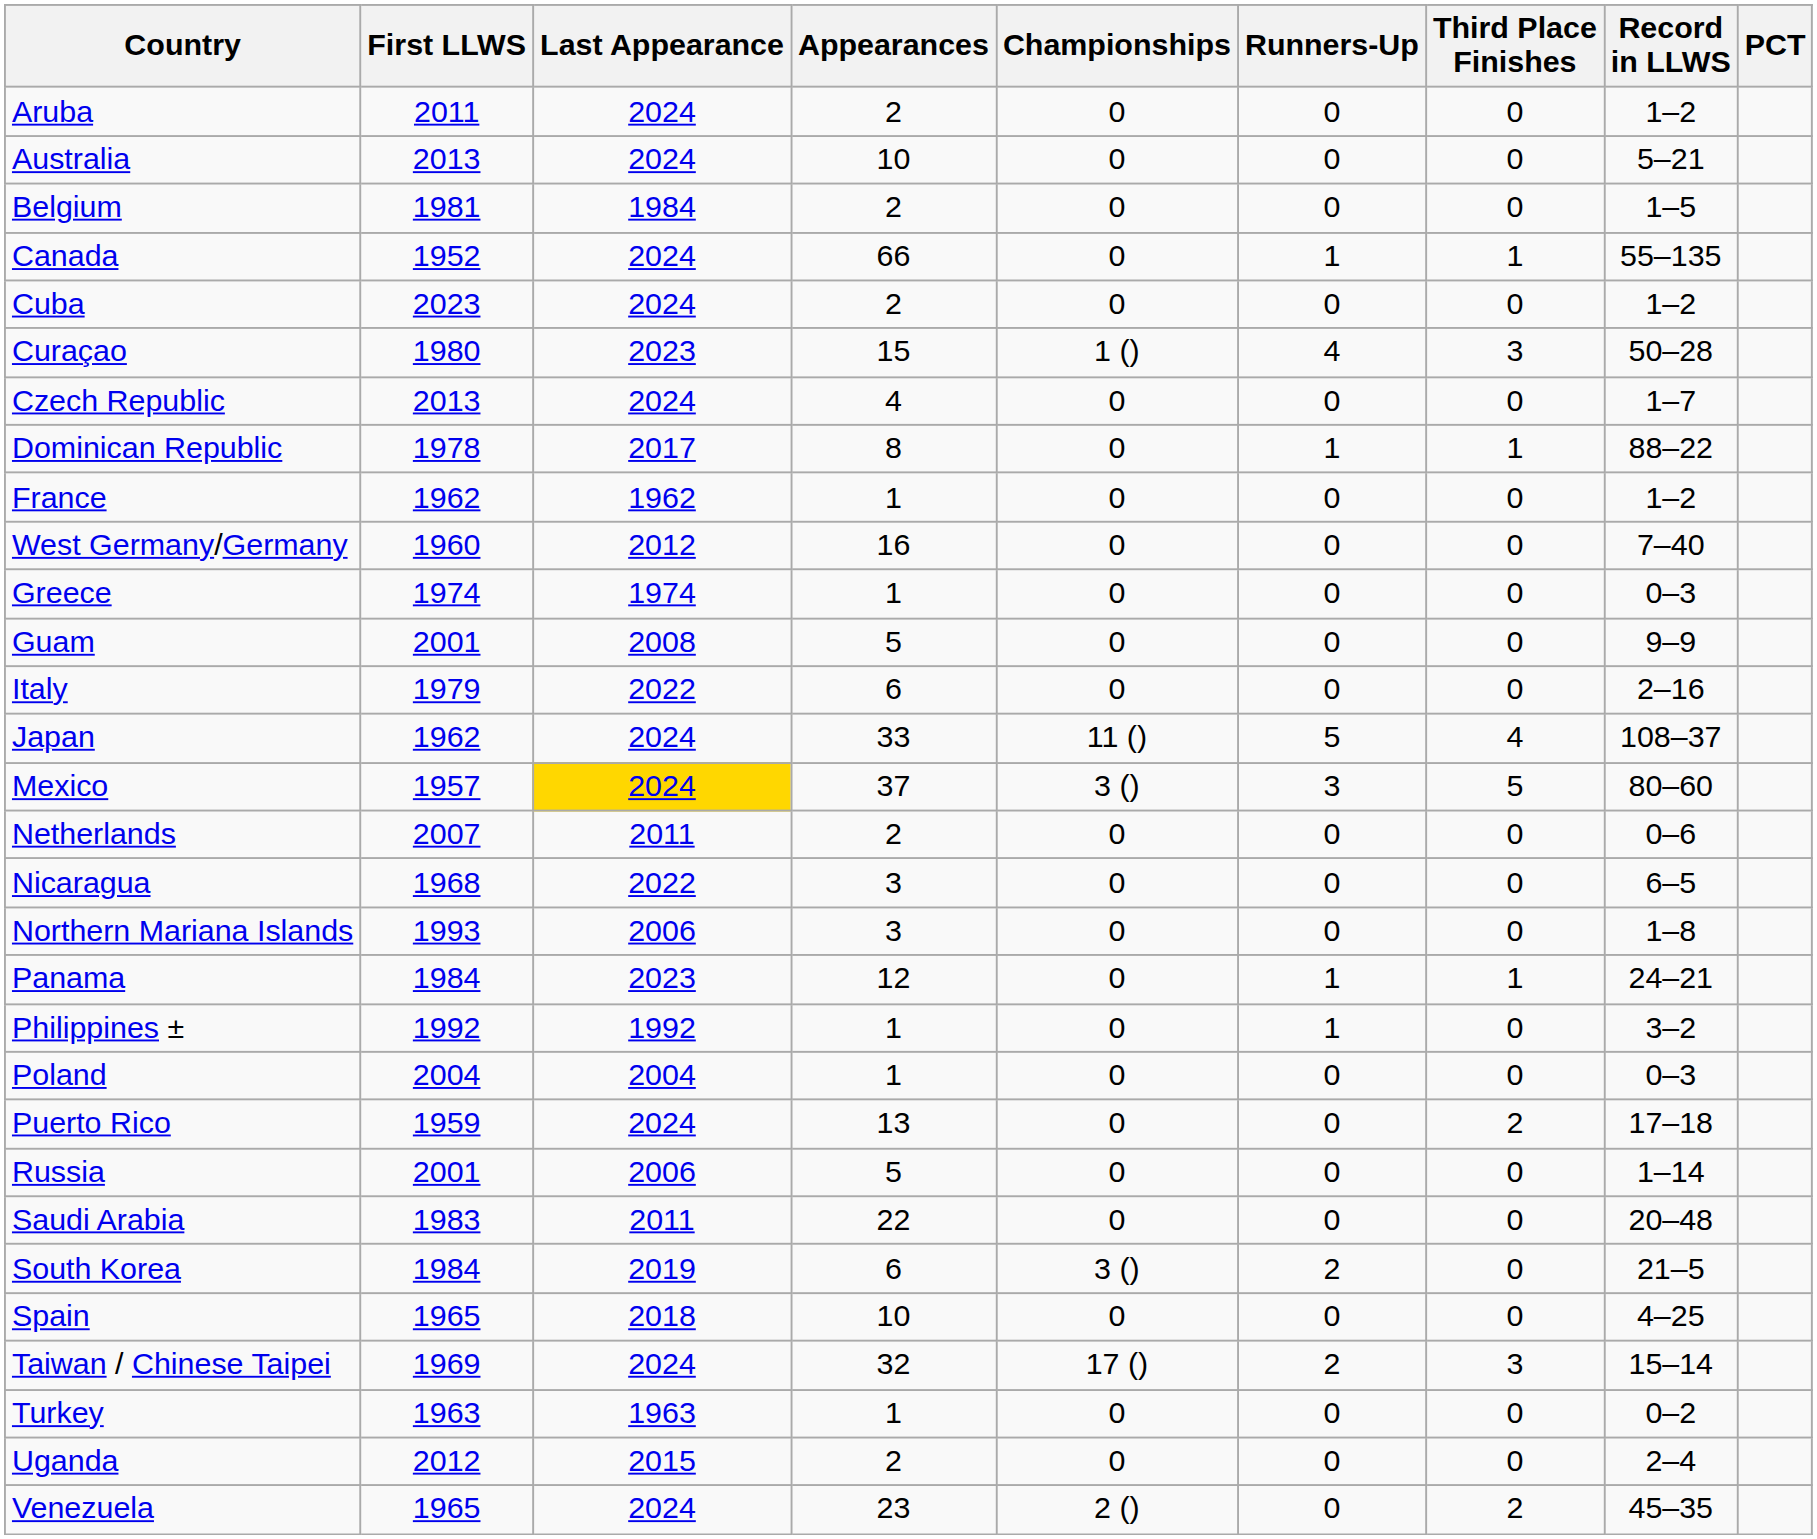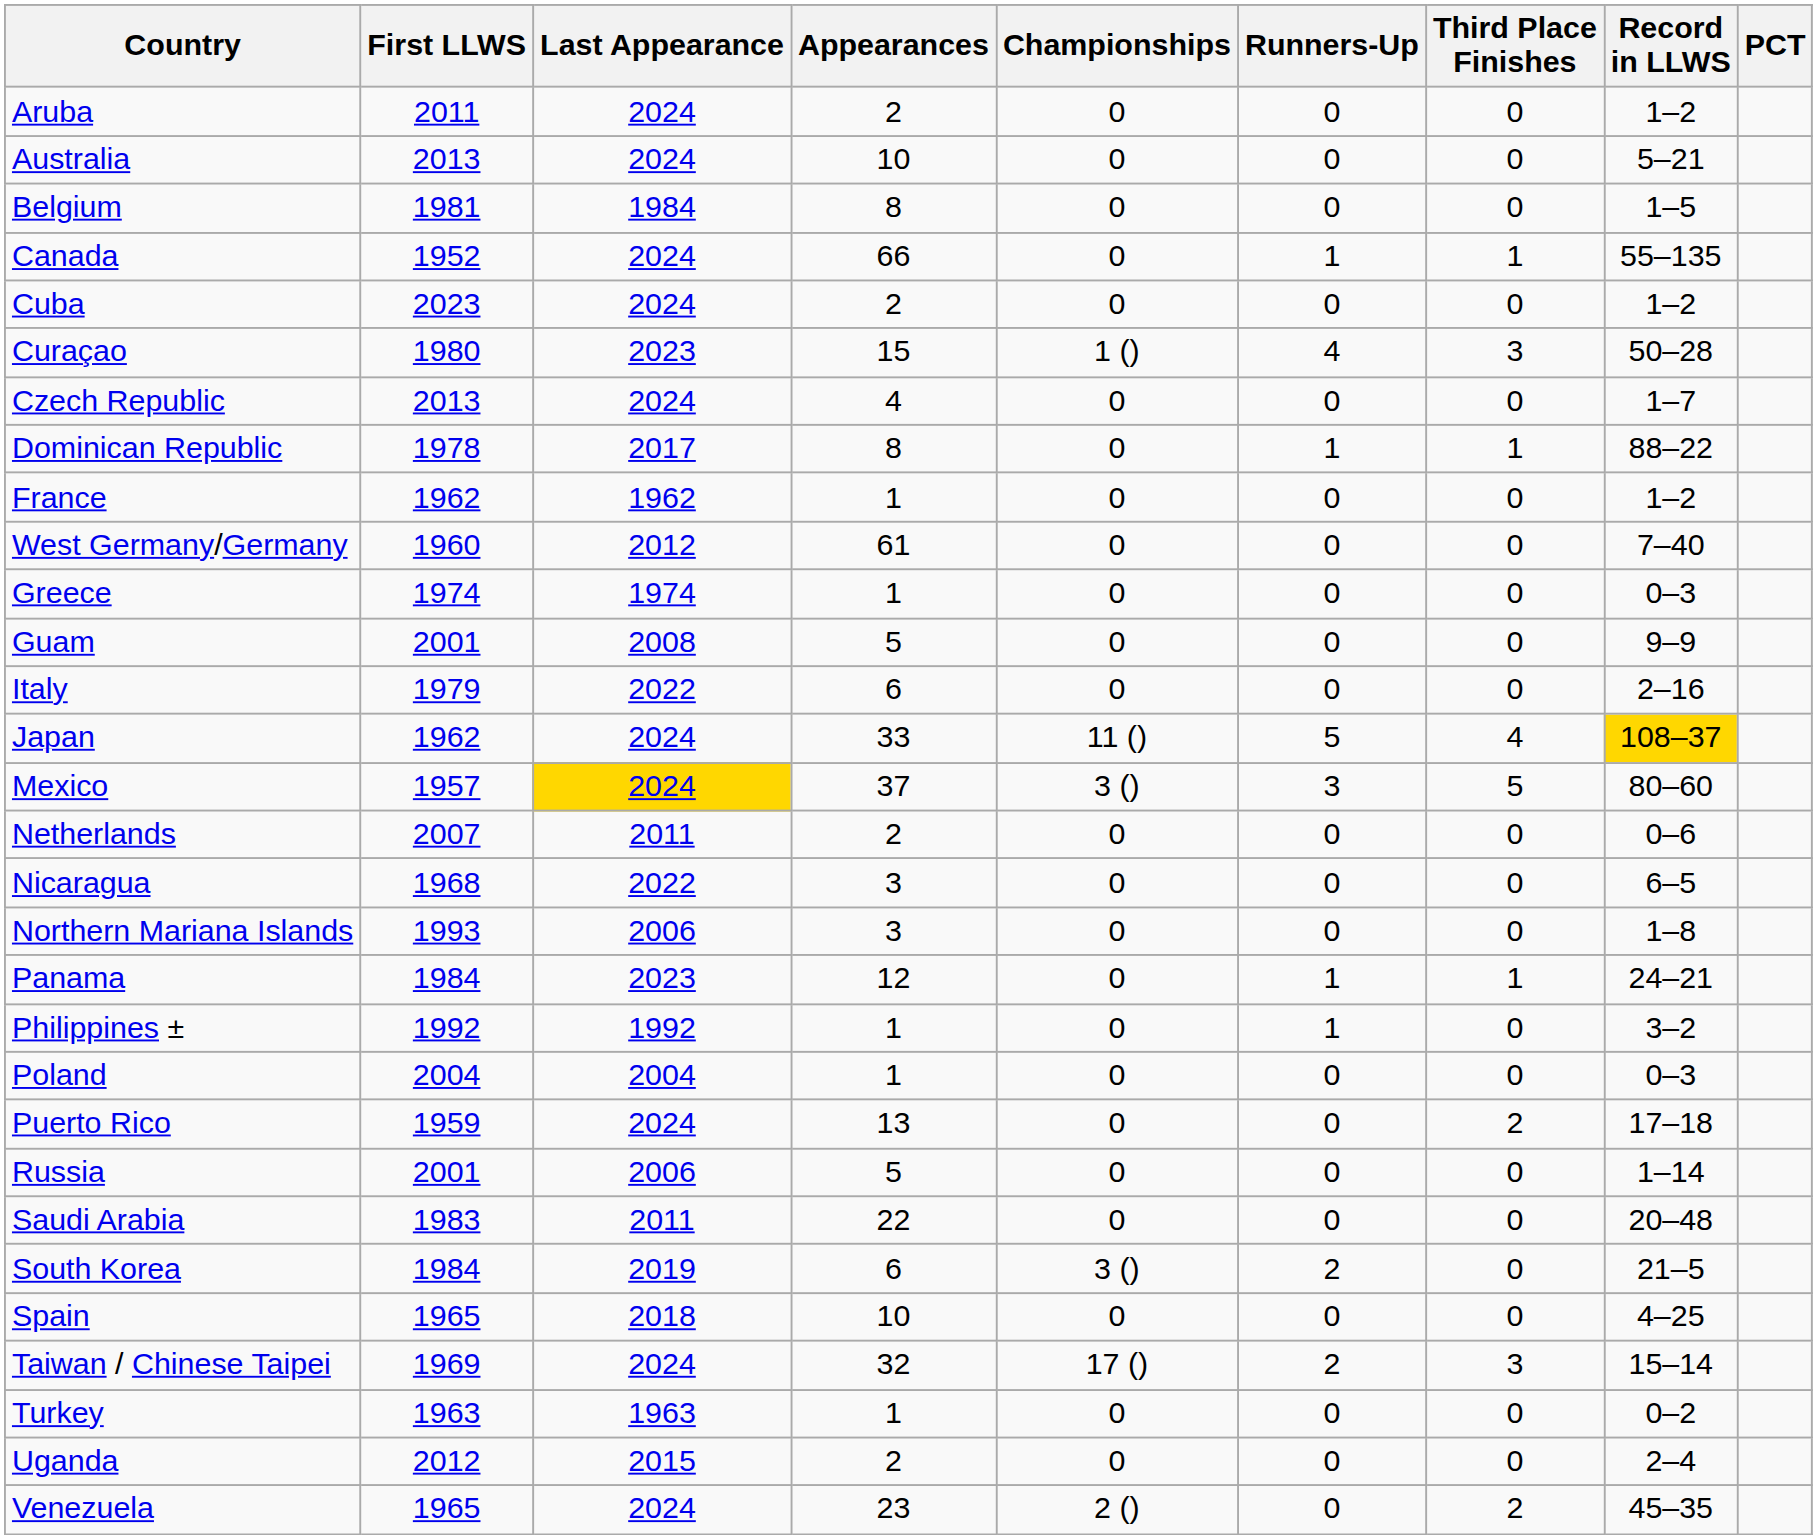Belgium | Appearances: 2 -> 8
West Germany/Germany | Appearances: 16 -> 61
Japan | Record in LLWS: no background -> gold background
